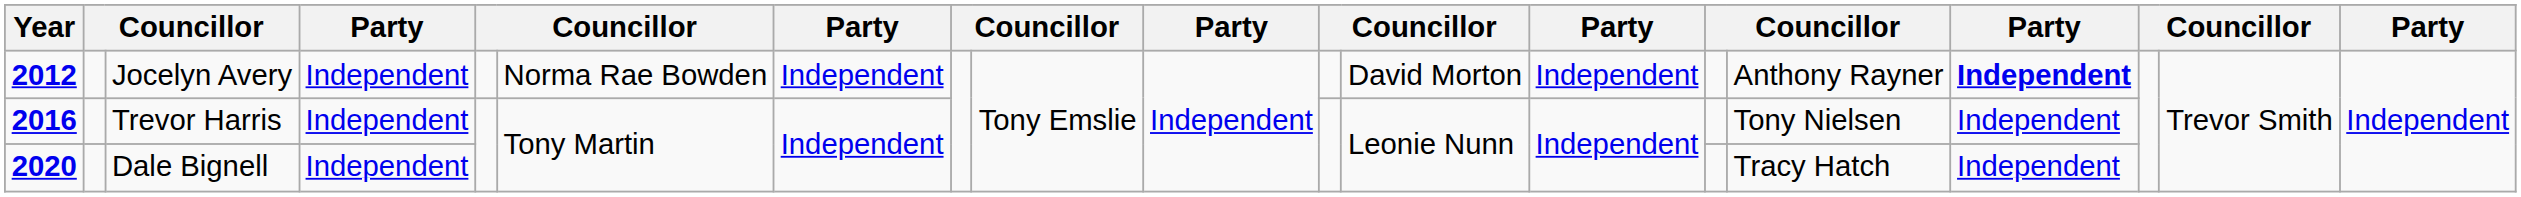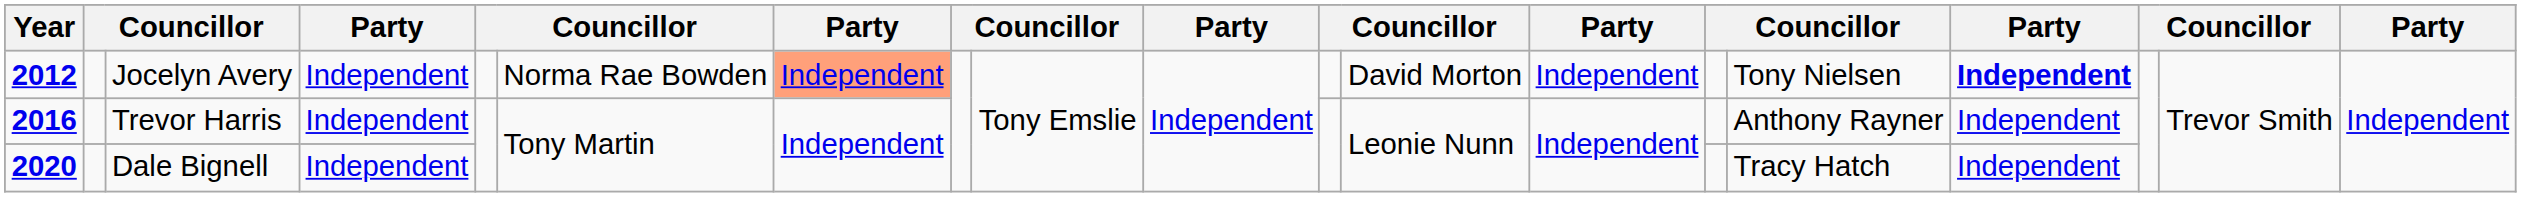Jocelyn Avery | column 7: no background -> lightsalmon background
Jocelyn Avery | column 15: Anthony Rayner -> Tony Nielsen
Trevor Harris | column 15: Tony Nielsen -> Anthony Rayner
